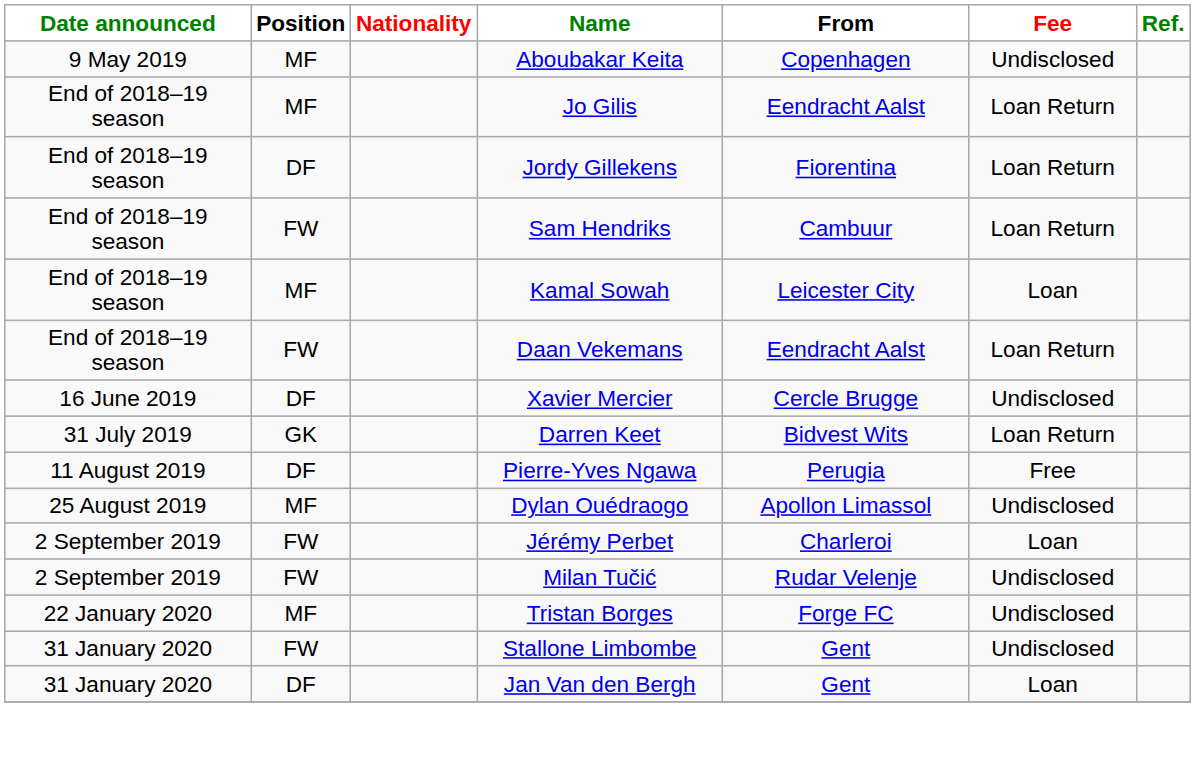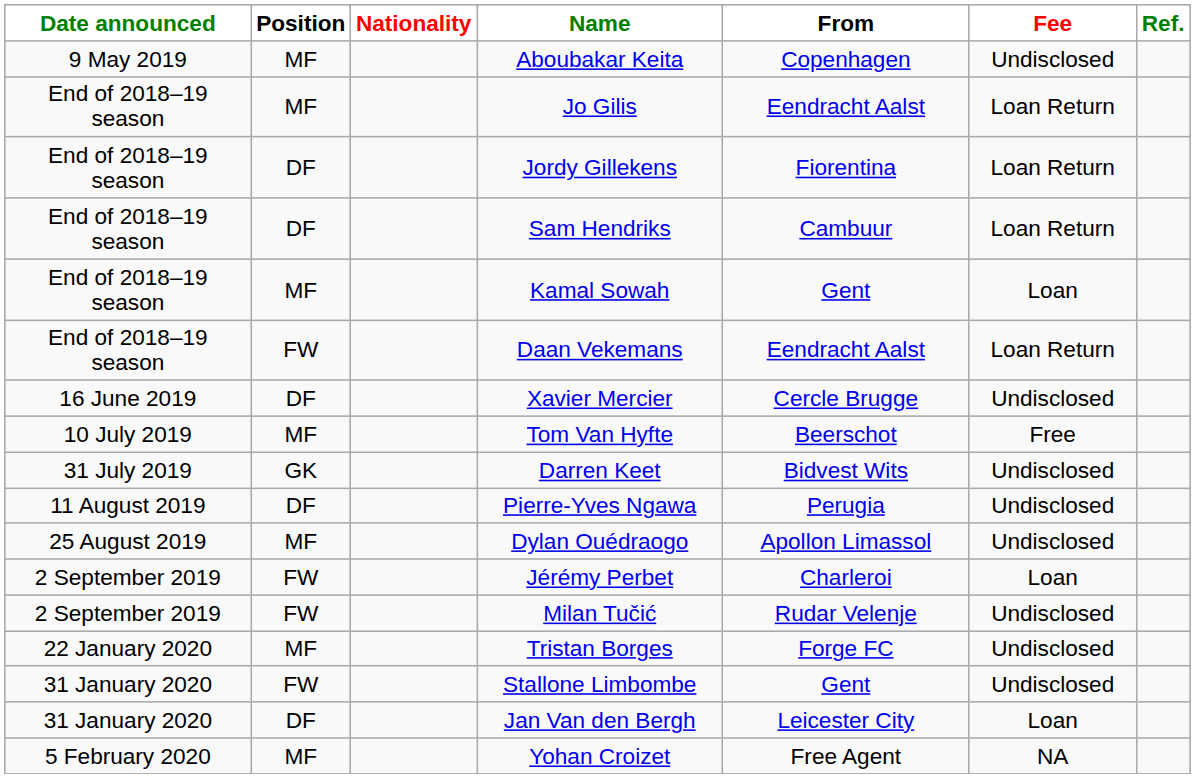Sam Hendriks | Position: FW -> DF
Kamal Sowah | From: Leicester City -> Gent
+ row: 10 July 2019 | MF | Tom Van Hyfte | Beerschot | Free
Darren Keet | Fee: Loan Return -> Undisclosed
Pierre-Yves Ngawa | Fee: Free -> Undisclosed
Jan Van den Bergh | From: Gent -> Leicester City
+ row: 5 February 2020 | MF | Yohan Croizet | Free Agent | NA
